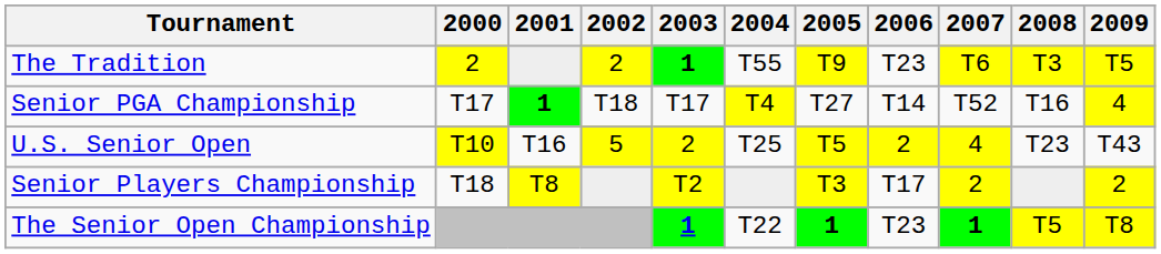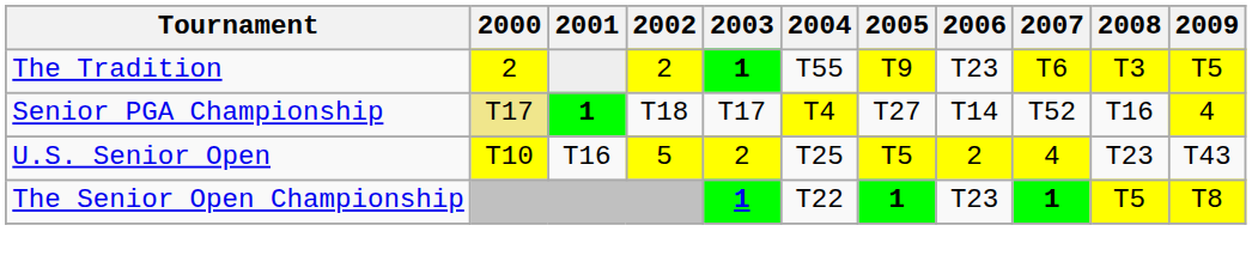Senior PGA Championship | 2000: no background -> khaki background
- row: Senior Players Championship | T18 | T8 | T2 | T3 | T17 | 2 | 2
